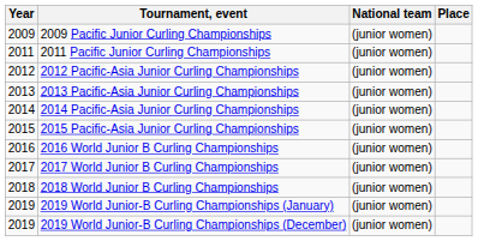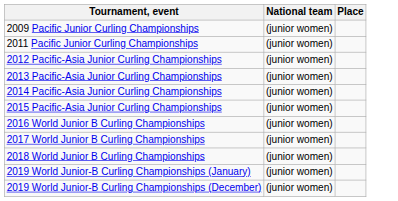- column: Year | 2009 | 2011 | 2012 | 2013 | 2014 | 2015 | 2016 | 2017 | 2018 | 2019 | 2019
